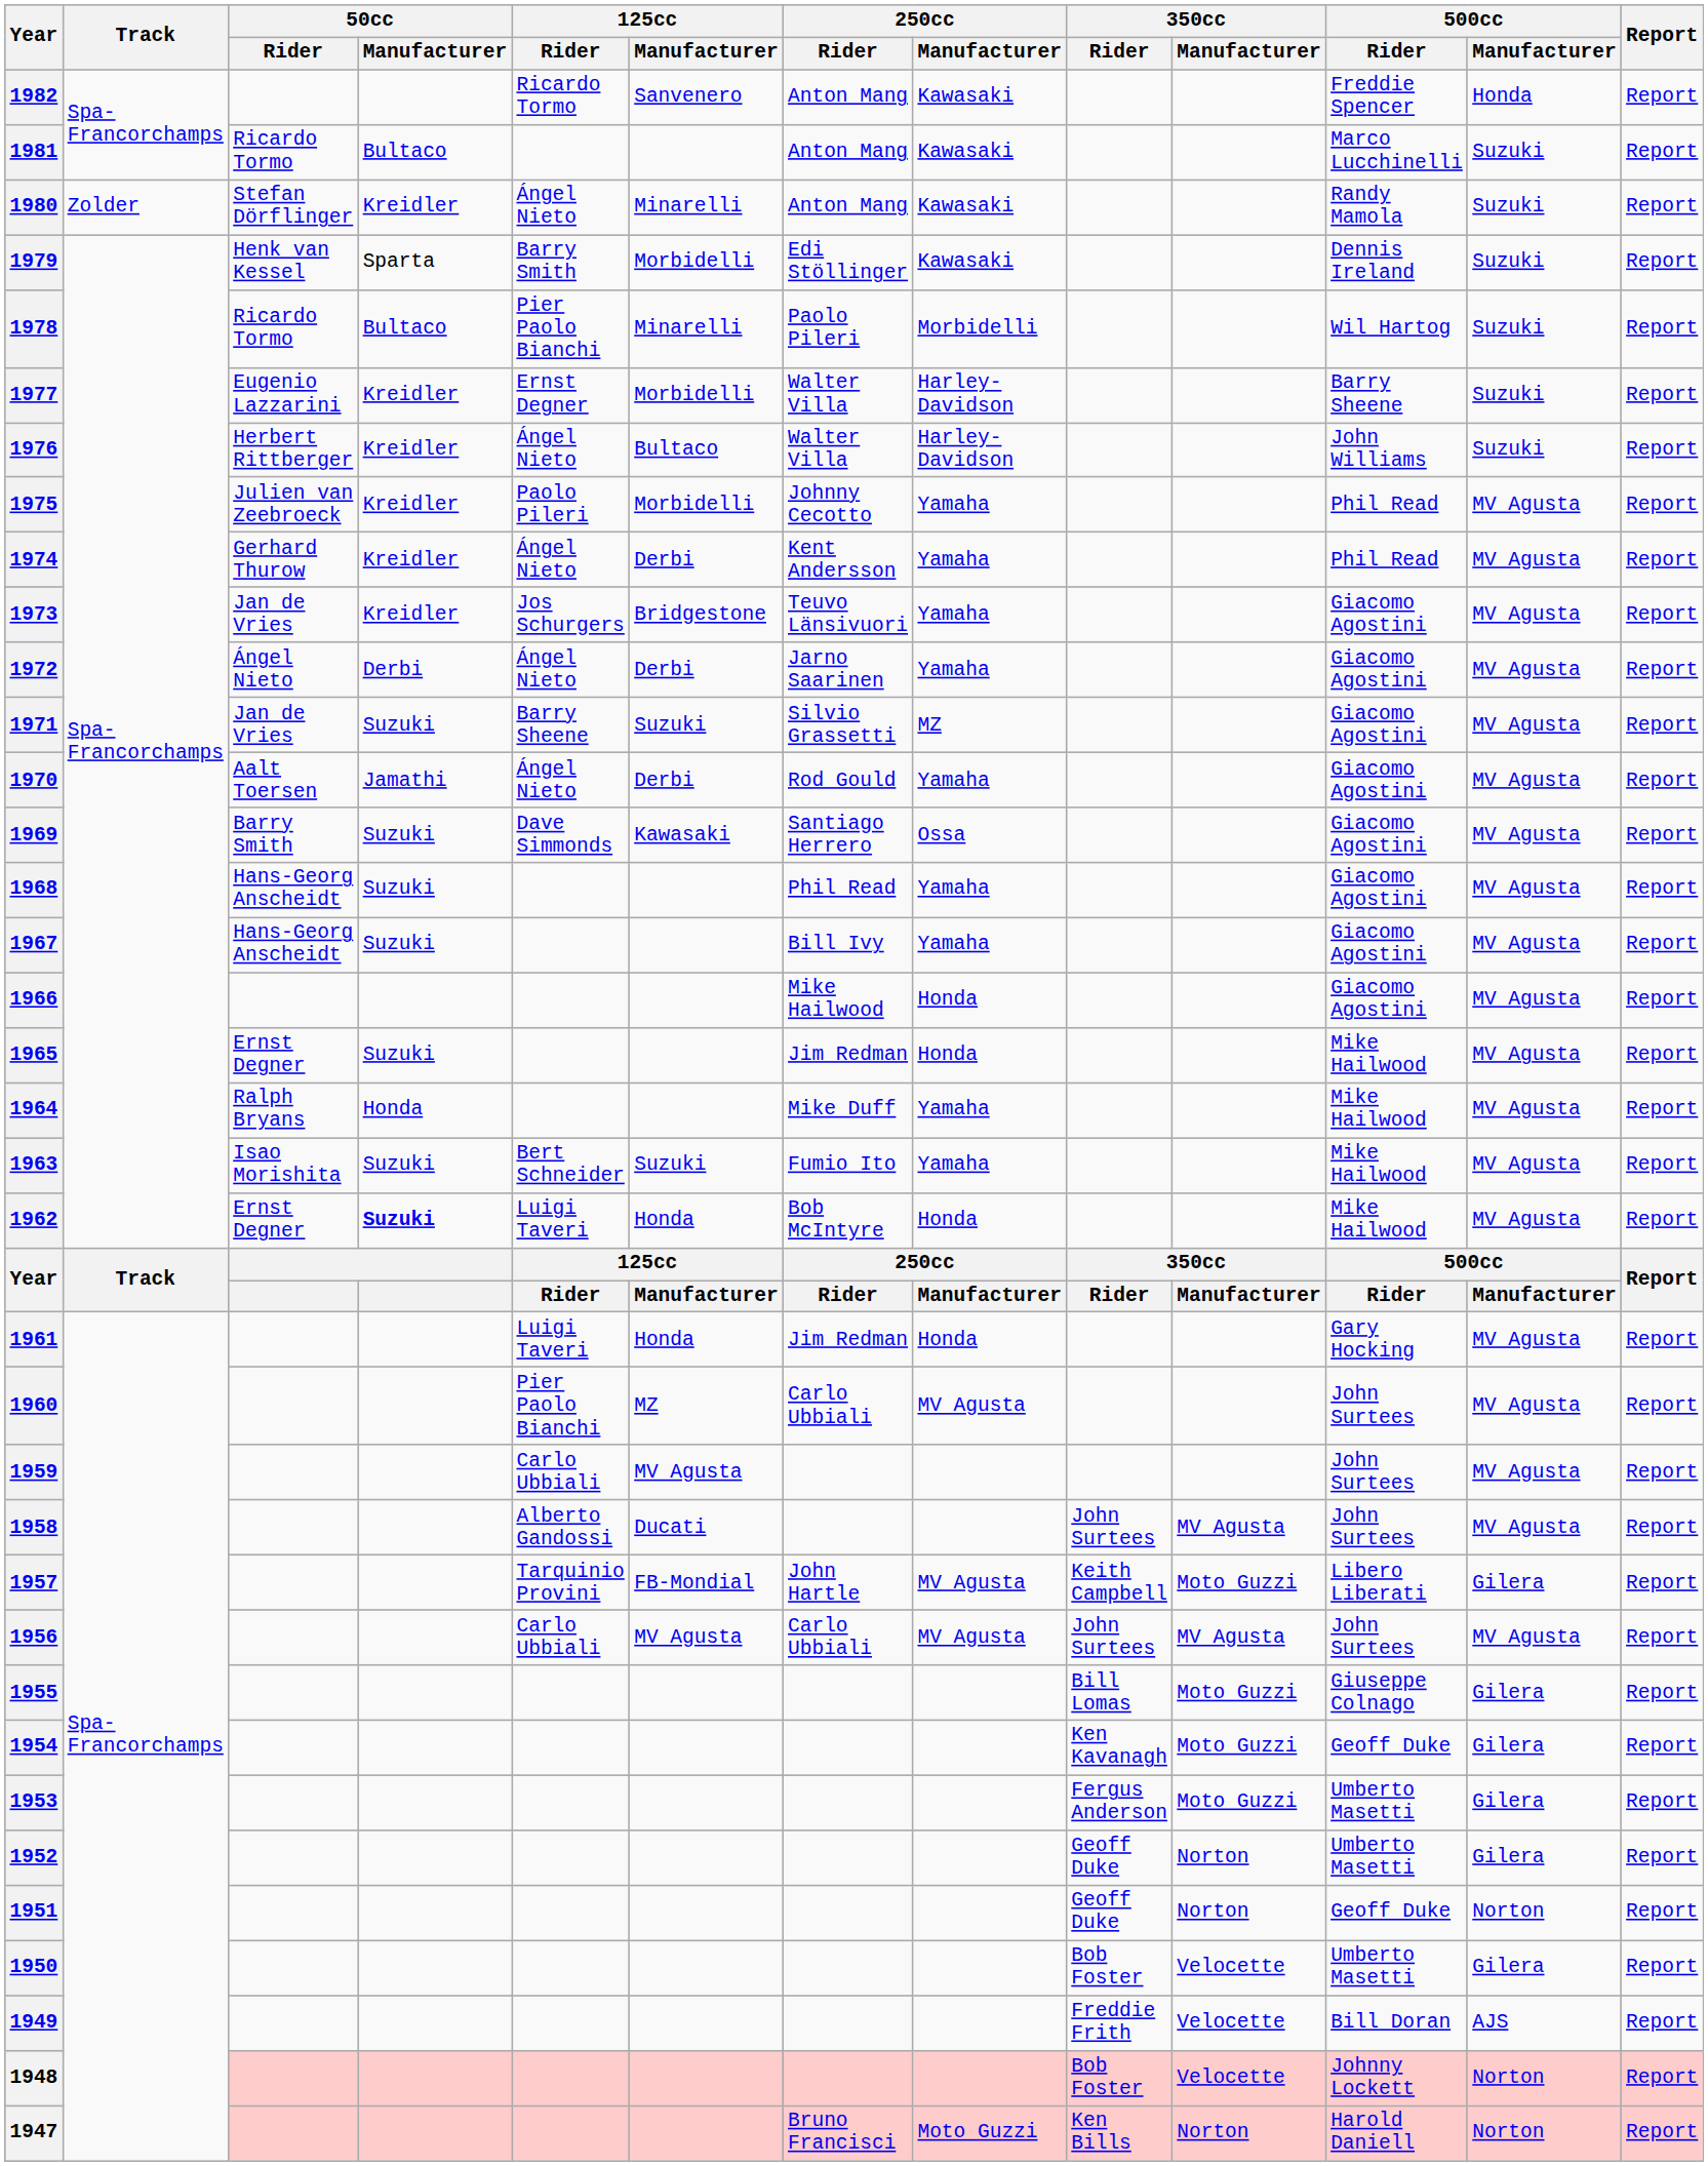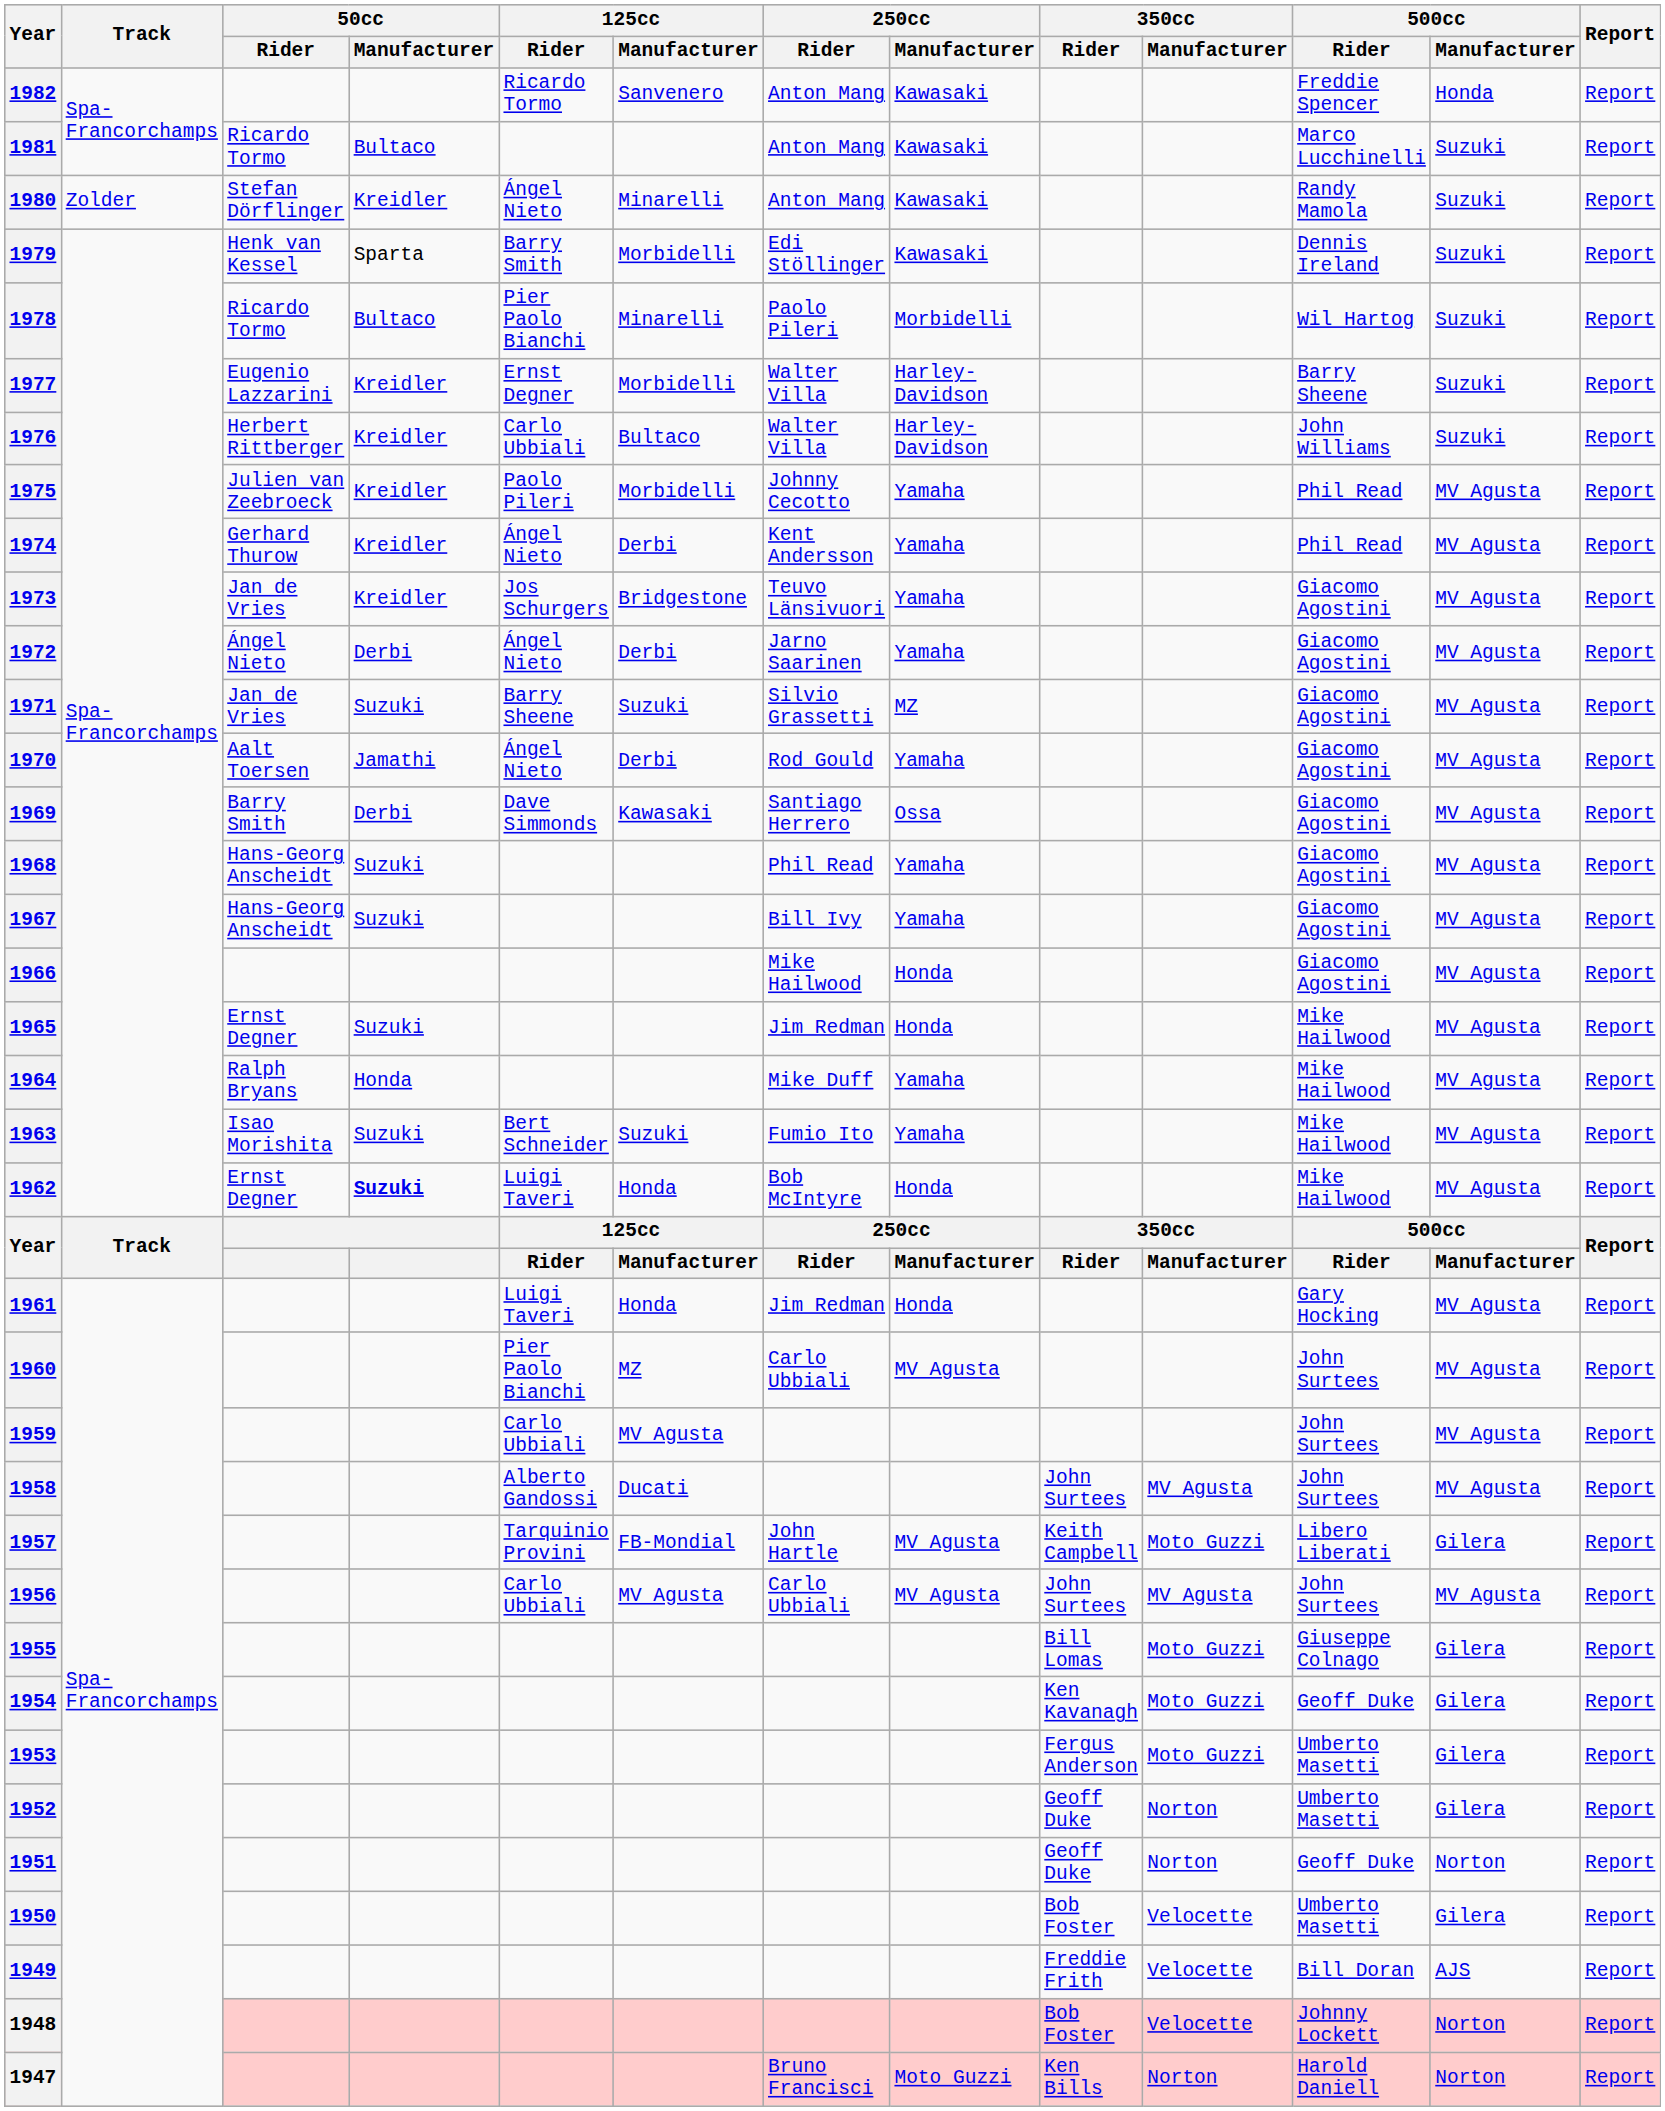1976 | 125cc / Rider: Ángel Nieto -> Carlo Ubbiali
1969 | 50cc / Manufacturer: Suzuki -> Derbi
